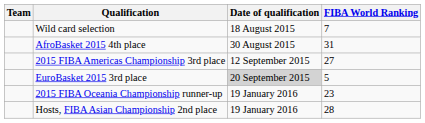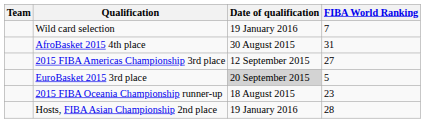Wild card selection | Date of qualification: 18 August 2015 -> 19 January 2016
2015 FIBA Oceania Championship runner-up | Date of qualification: 19 January 2016 -> 18 August 2015
